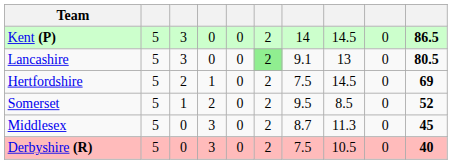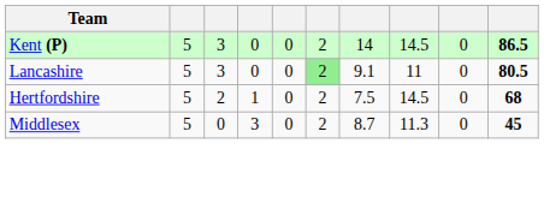Lancashire | column 8: 13 -> 11
Hertfordshire | column 10: 69 -> 68
- row: Somerset | 5 | 1 | 2 | 0 | 2 | 9.5 | 8.5 | 0 | 52
- row: Derbyshire (R) | 5 | 0 | 3 | 0 | 2 | 7.5 | 10.5 | 0 | 40
